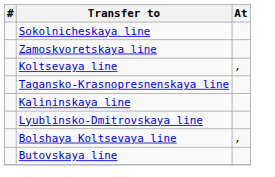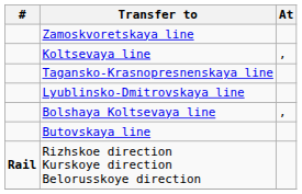- row: Sokolnicheskaya line
- row: Kalininskaya line
+ row: Rail | Rizhskoe direction Kurskoye direction Belorusskoye direction
